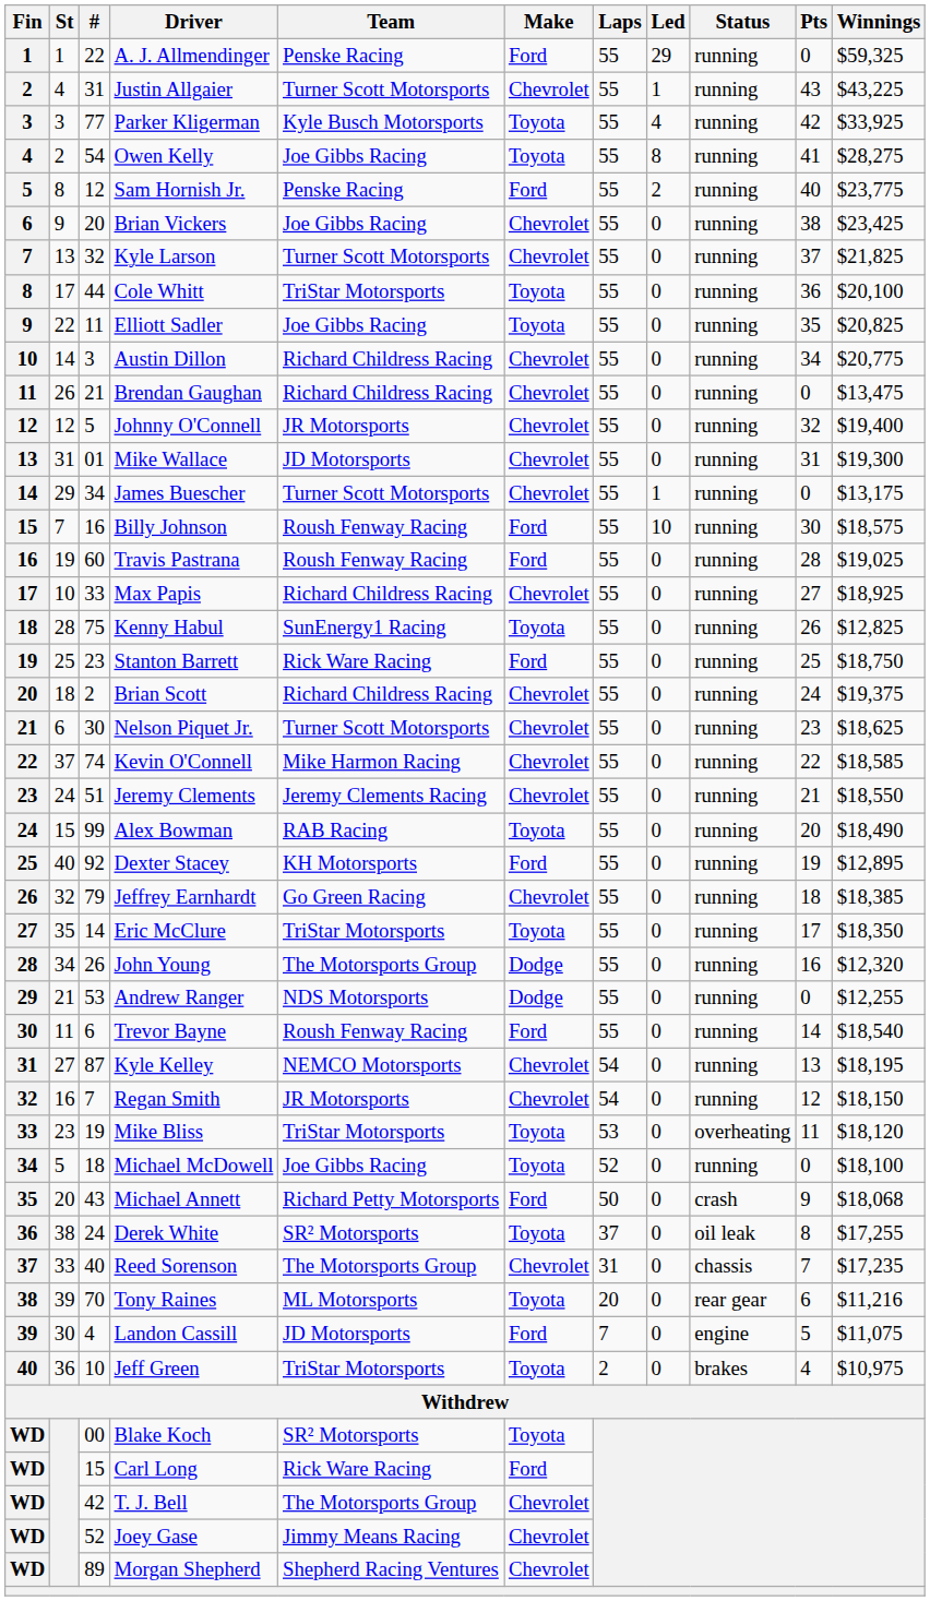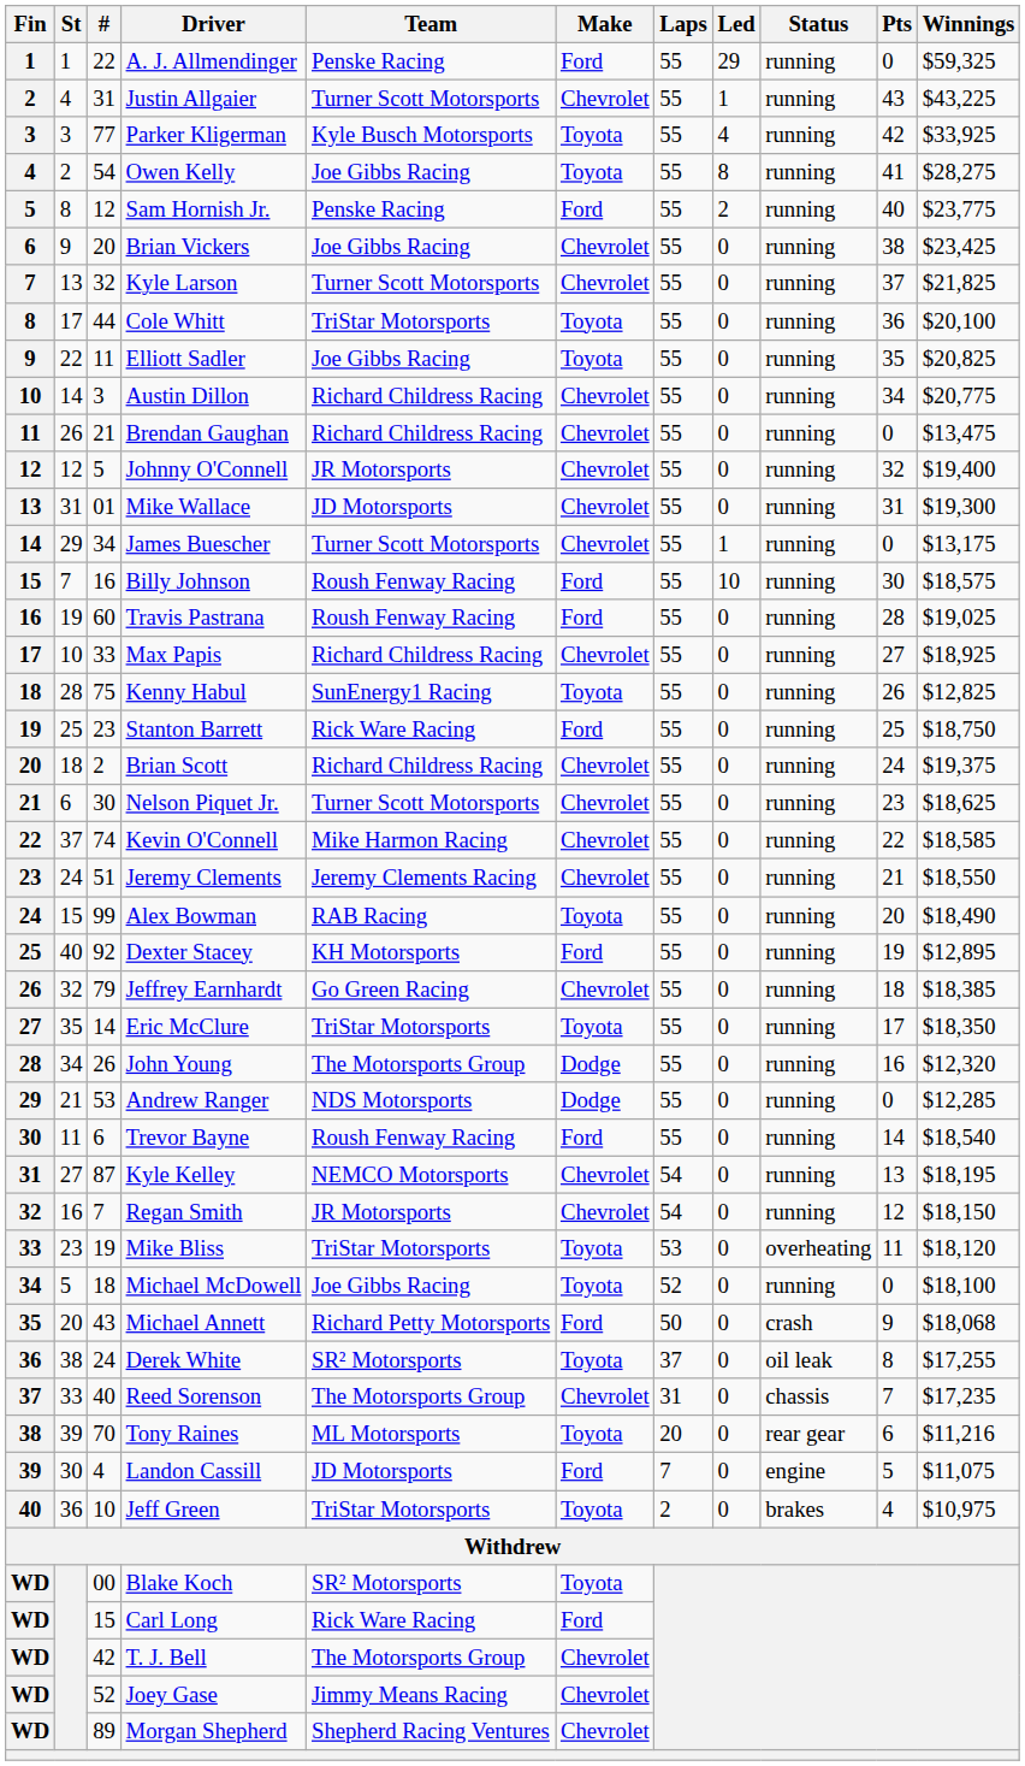Andrew Ranger | Winnings: $12,255 -> $12,285
